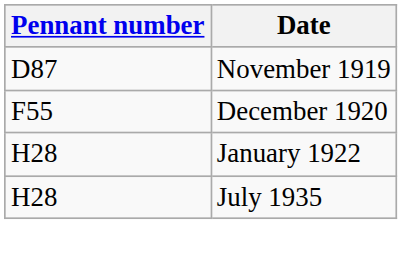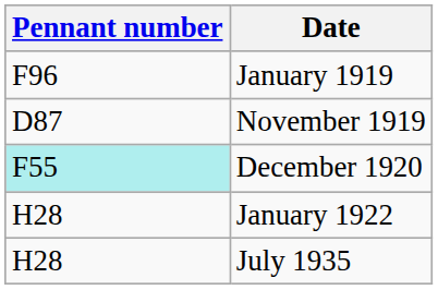+ row: F96 | January 1919
December 1920 | Pennant number: no background -> paleturquoise background
